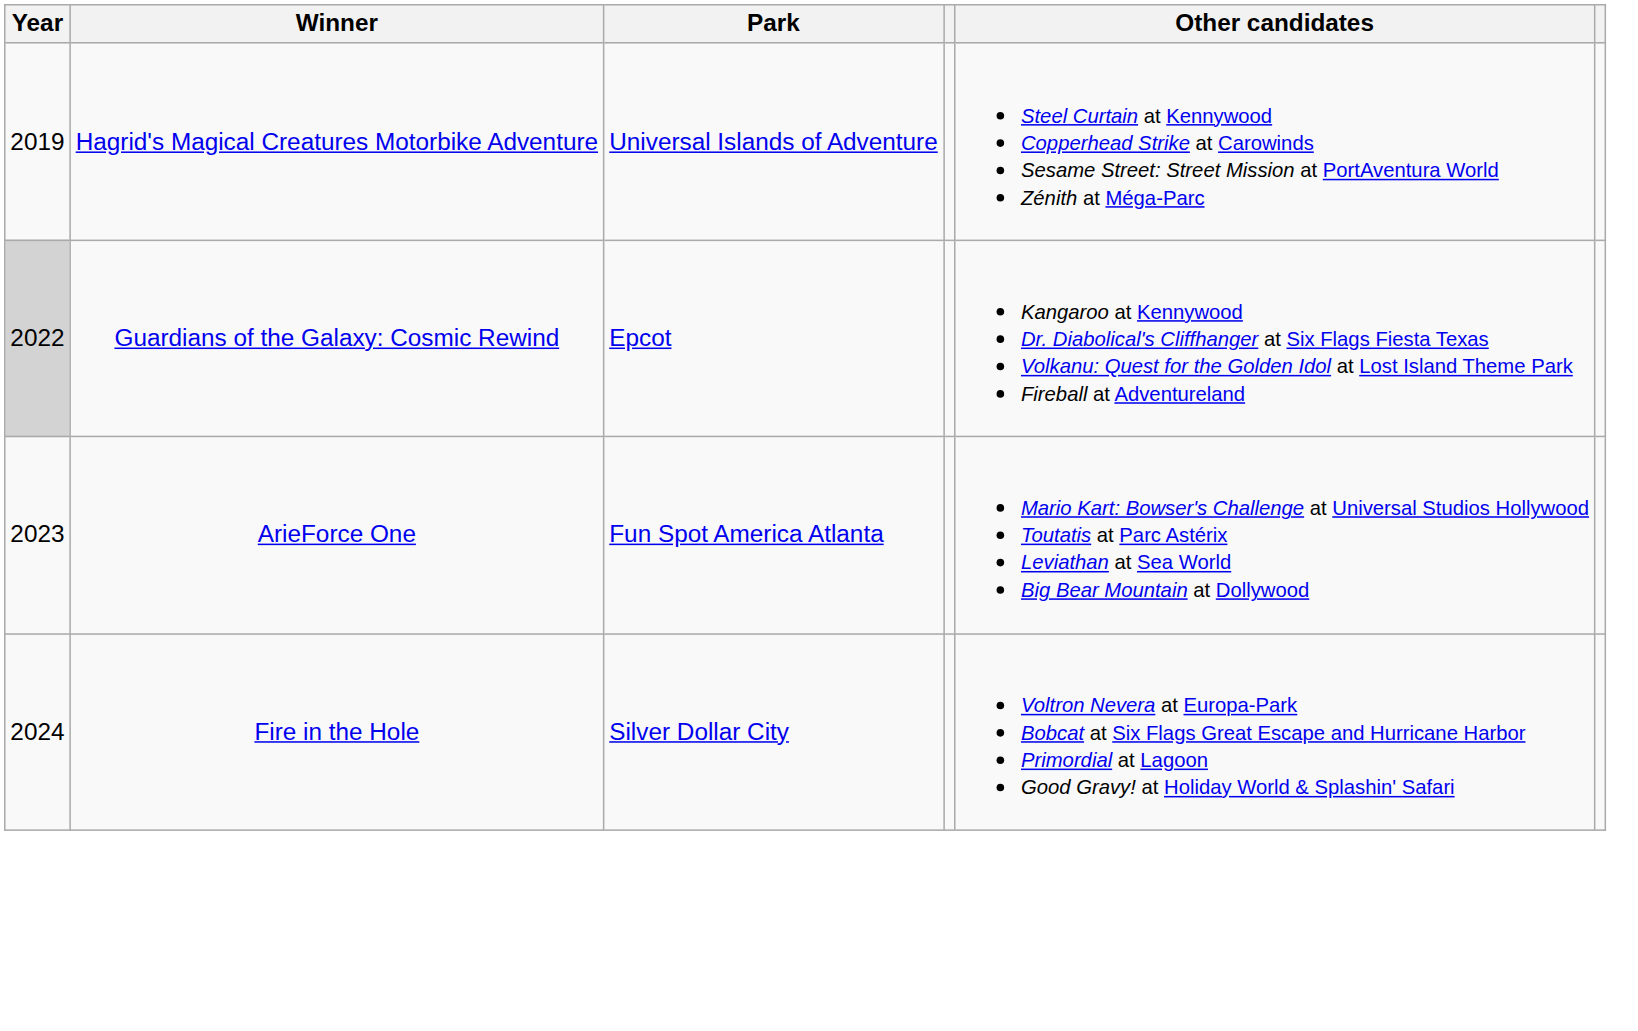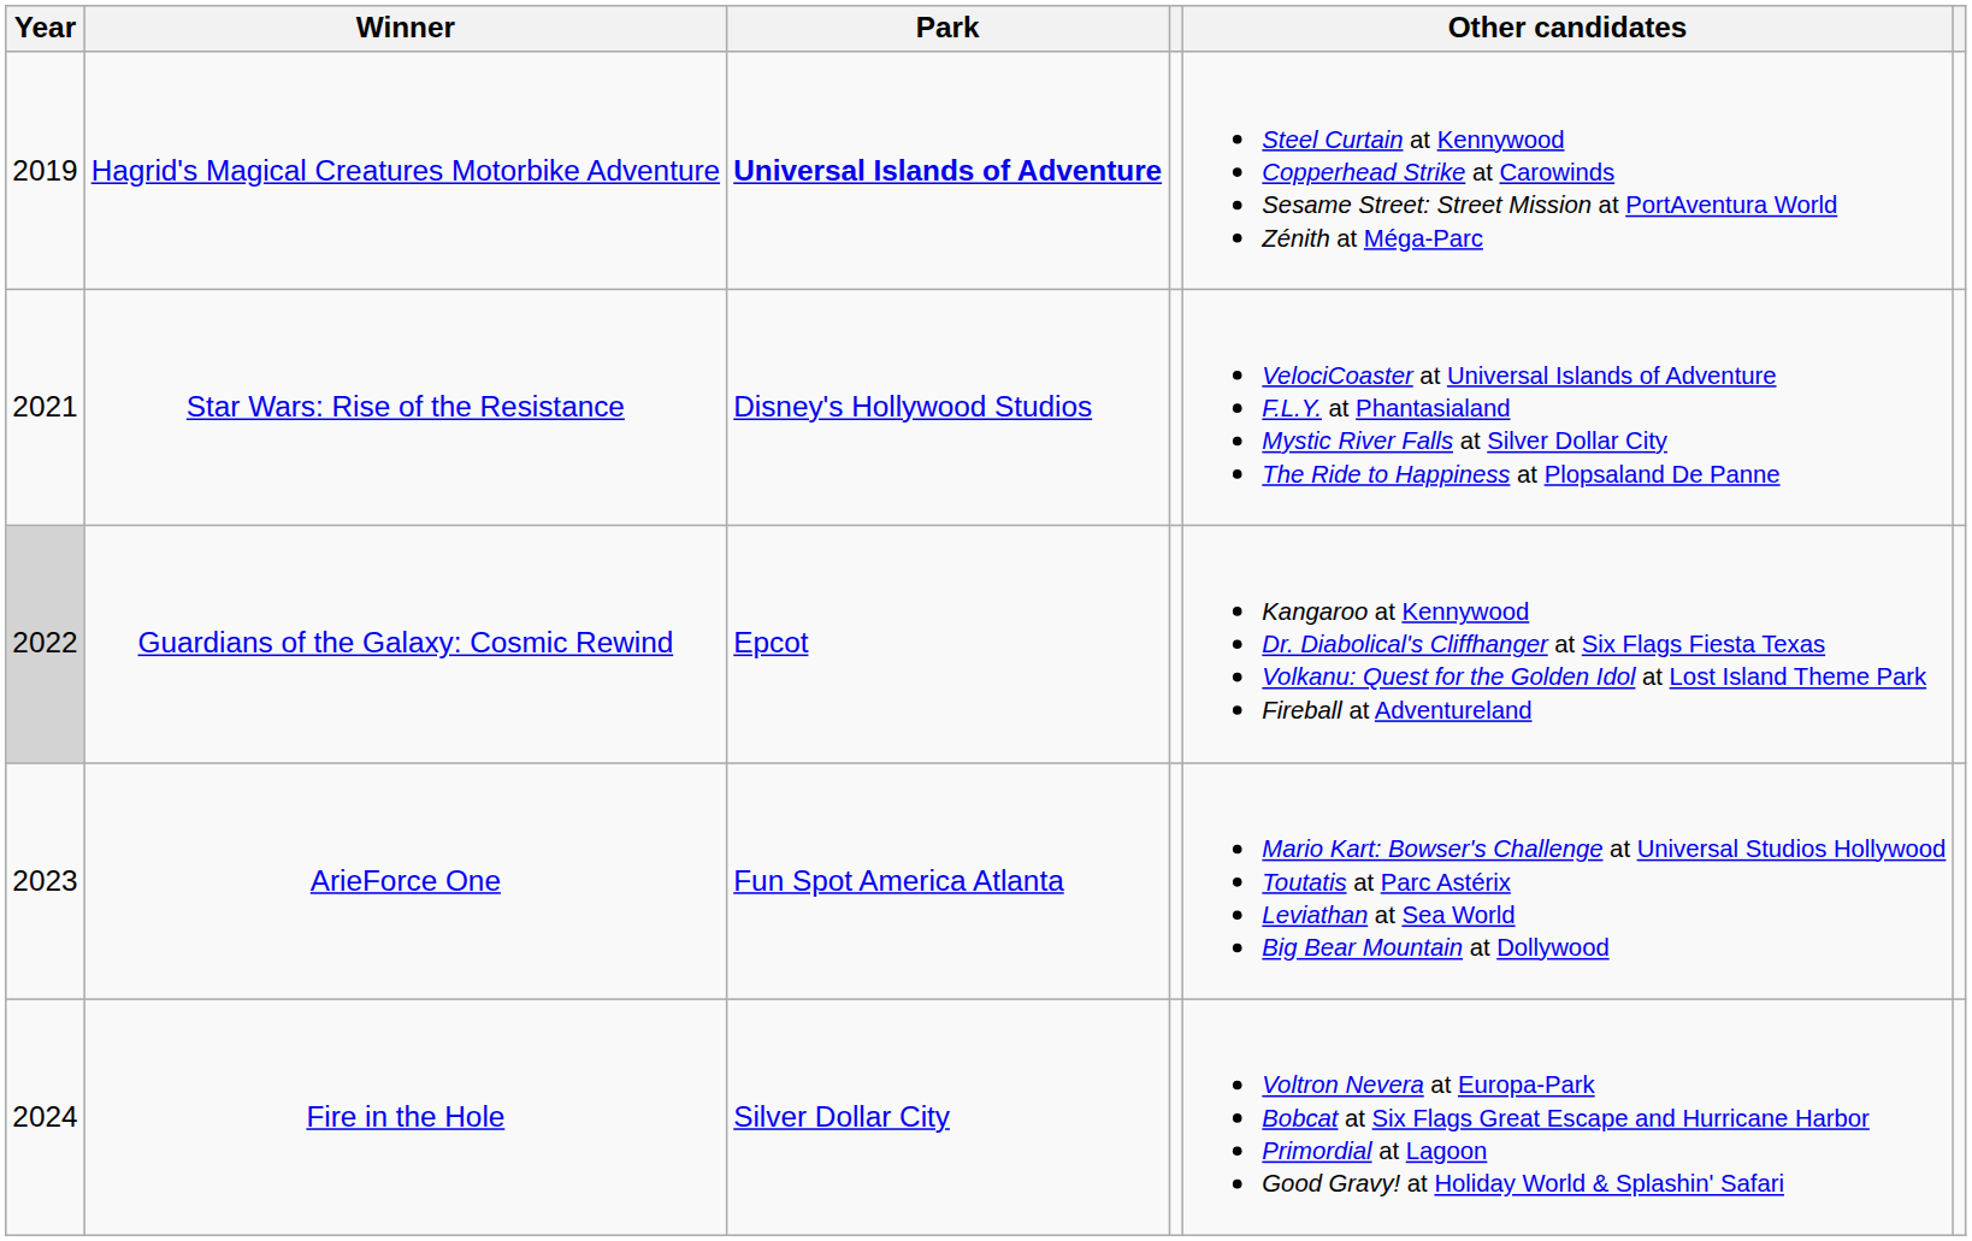Hagrid's Magical Creatures Motorbike Adventure | Park: normal -> bold
+ row: 2021 | Star Wars: Rise of the Resistance | Disney's Hollywood Studios | VelociCoaster at Universal Islands of Adventure F.L.Y. at Phantasialand Mystic River Falls at Silver Dollar City The Ride to Happiness at Plopsaland De Panne
